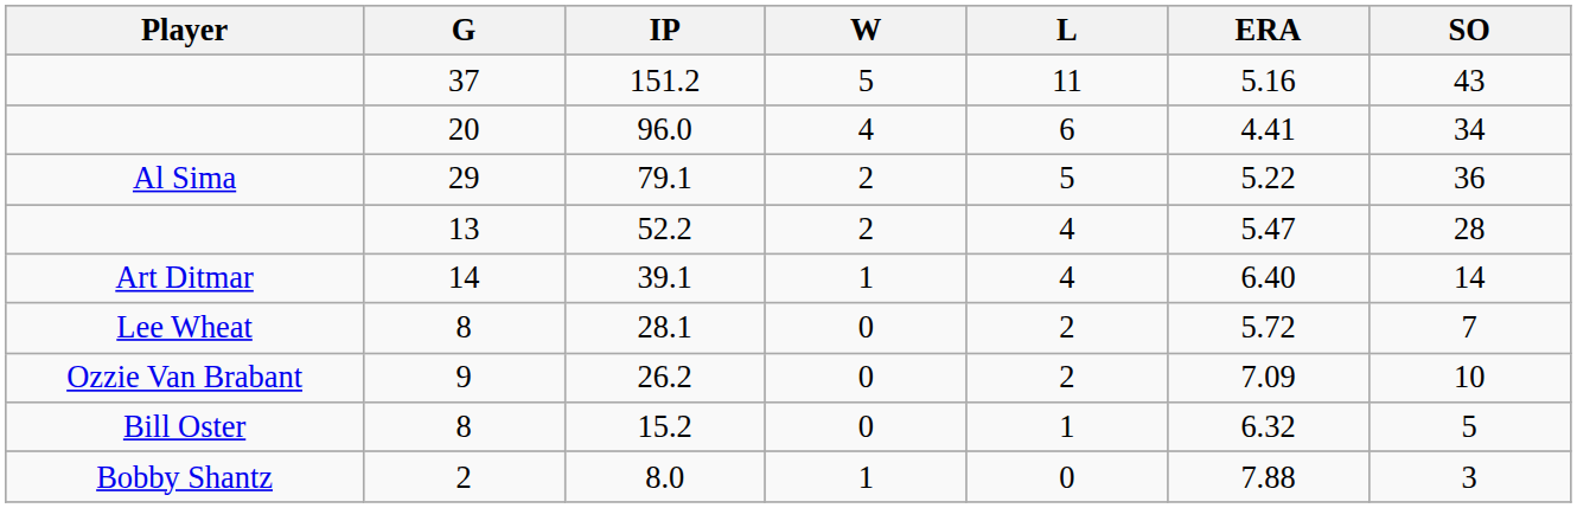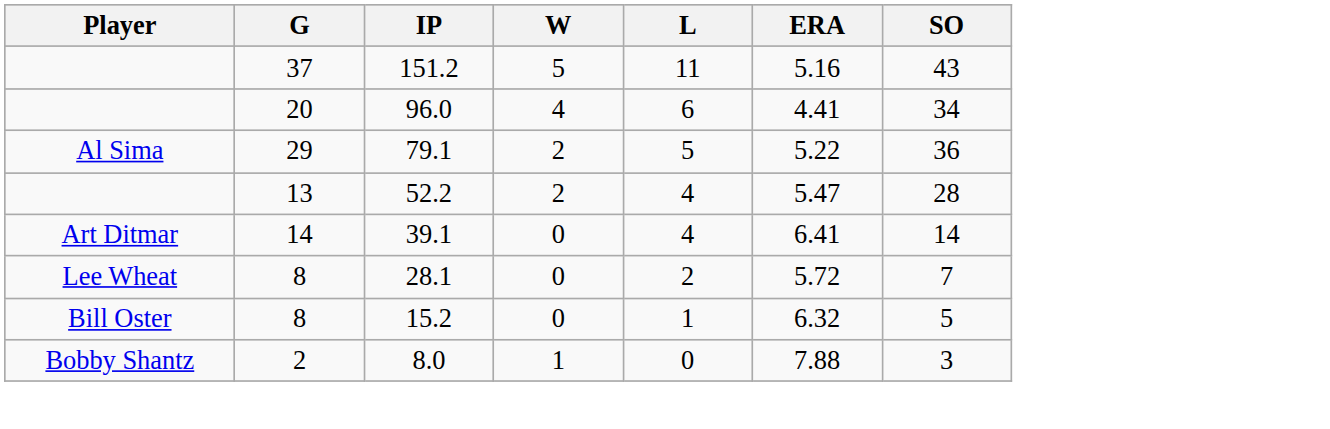39.1 | W: 1 -> 0
39.1 | ERA: 6.40 -> 6.41
- row: Ozzie Van Brabant | 9 | 26.2 | 0 | 2 | 7.09 | 10
